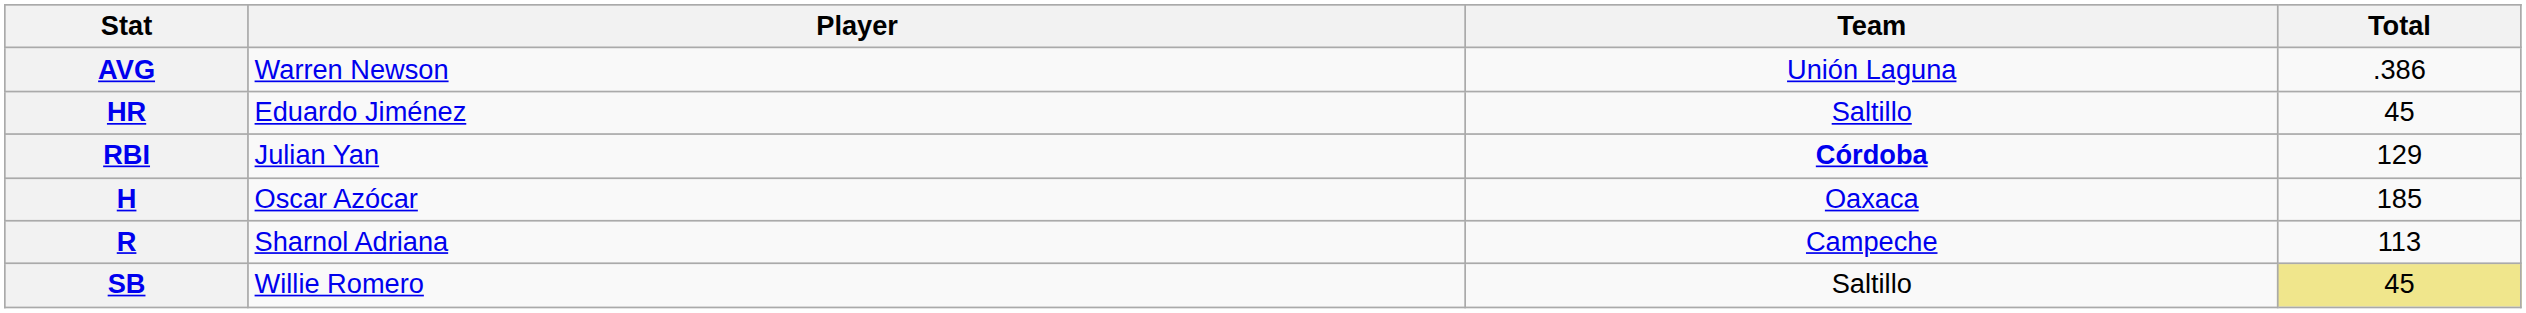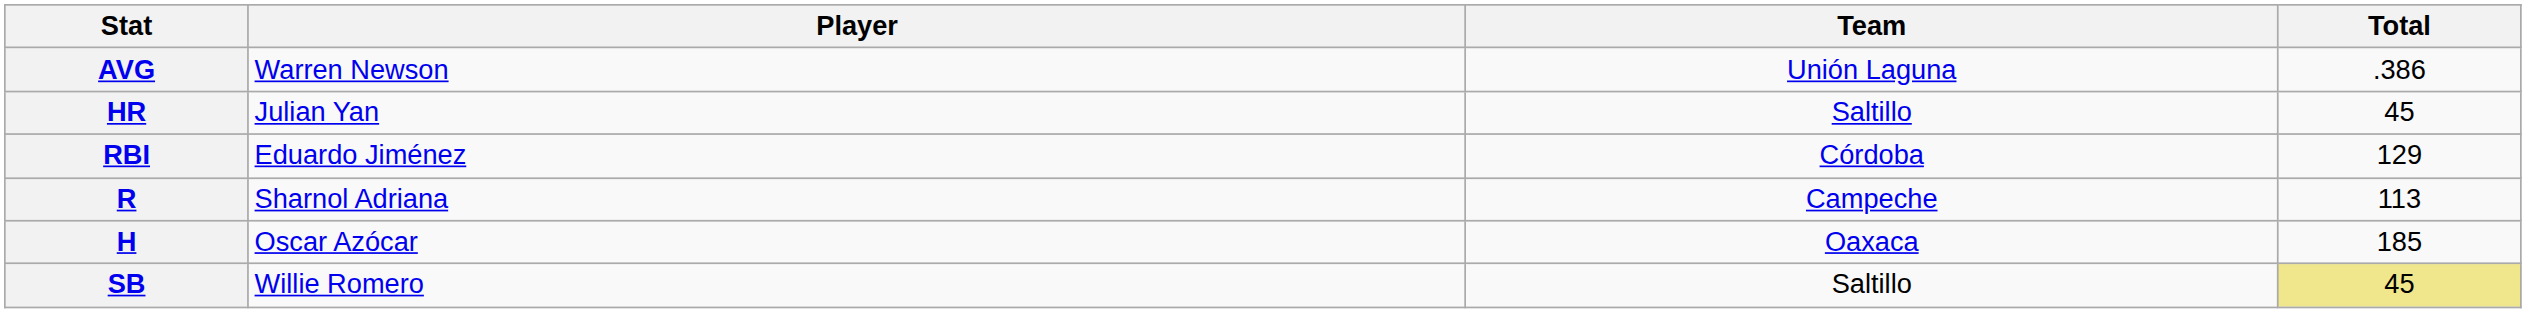HR | Player: Eduardo Jiménez -> Julian Yan
RBI | Player: Julian Yan -> Eduardo Jiménez
RBI | Team: bold -> normal
rows swapped: R <-> H
